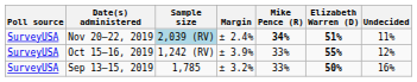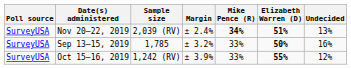Nov 20–22, 2019 | Sample size: lightblue background -> no background
Nov 20–22, 2019 | Undecided: 11% -> 13%
rows swapped: Oct 15–16, 2019 <-> Sep 13–15, 2019
